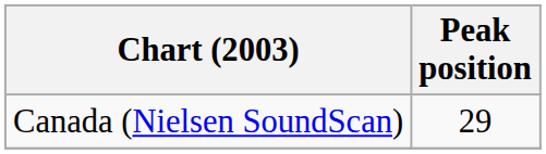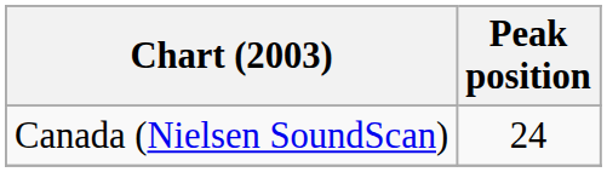Canada (Nielsen SoundScan) | Peak position: 29 -> 24
